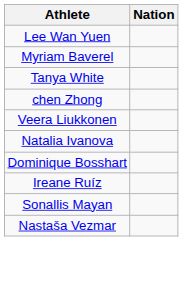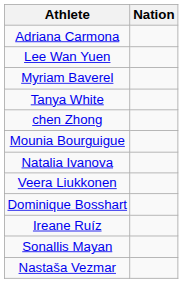+ row: Adriana Carmona
+ row: Mounia Bourguigue
rows swapped: Natalia Ivanova <-> Veera Liukkonen
